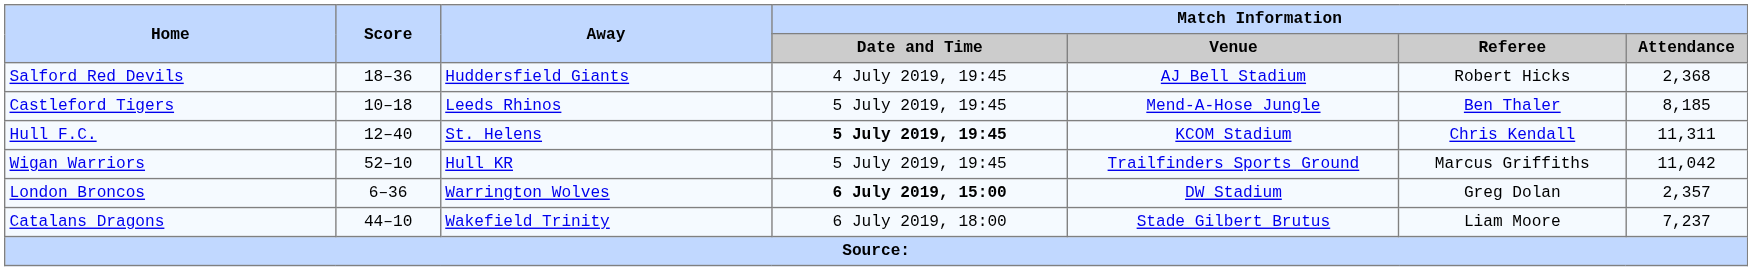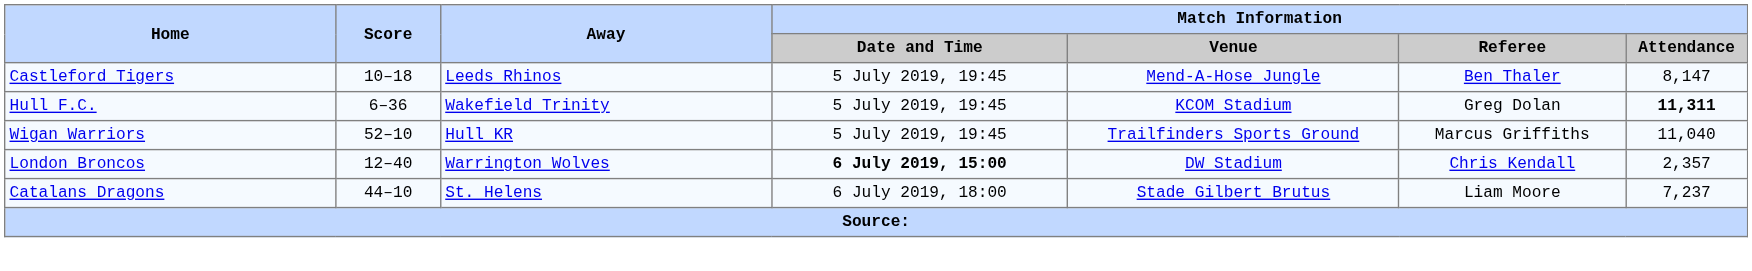- row: Salford Red Devils | 18–36 | Huddersfield Giants | 4 July 2019, 19:45 | AJ Bell Stadium | Robert Hicks | 2,368
Castleford Tigers | Match Information / Attendance: 8,185 -> 8,147
Hull F.C. | Score: 12–40 -> 6–36
Hull F.C. | Away: St. Helens -> Wakefield Trinity
Hull F.C. | Match Information / Date and Time: bold -> normal
Hull F.C. | Match Information / Referee: Chris Kendall -> Greg Dolan
Hull F.C. | Match Information / Attendance: normal -> bold
Wigan Warriors | Match Information / Attendance: 11,042 -> 11,040
London Broncos | Score: 6–36 -> 12–40
London Broncos | Match Information / Referee: Greg Dolan -> Chris Kendall
Catalans Dragons | Away: Wakefield Trinity -> St. Helens
